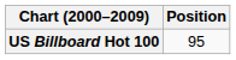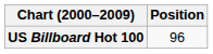US Billboard Hot 100 | Position: 95 -> 96
